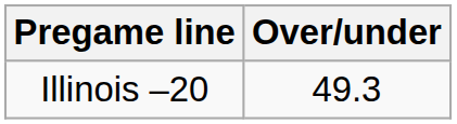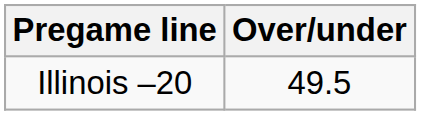Illinois –20 | Over/under: 49.3 -> 49.5
